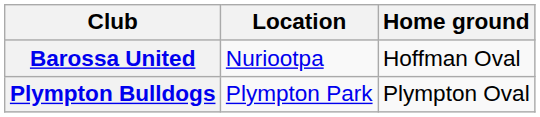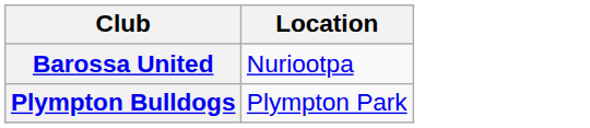- column: Home ground | Hoffman Oval | Plympton Oval
